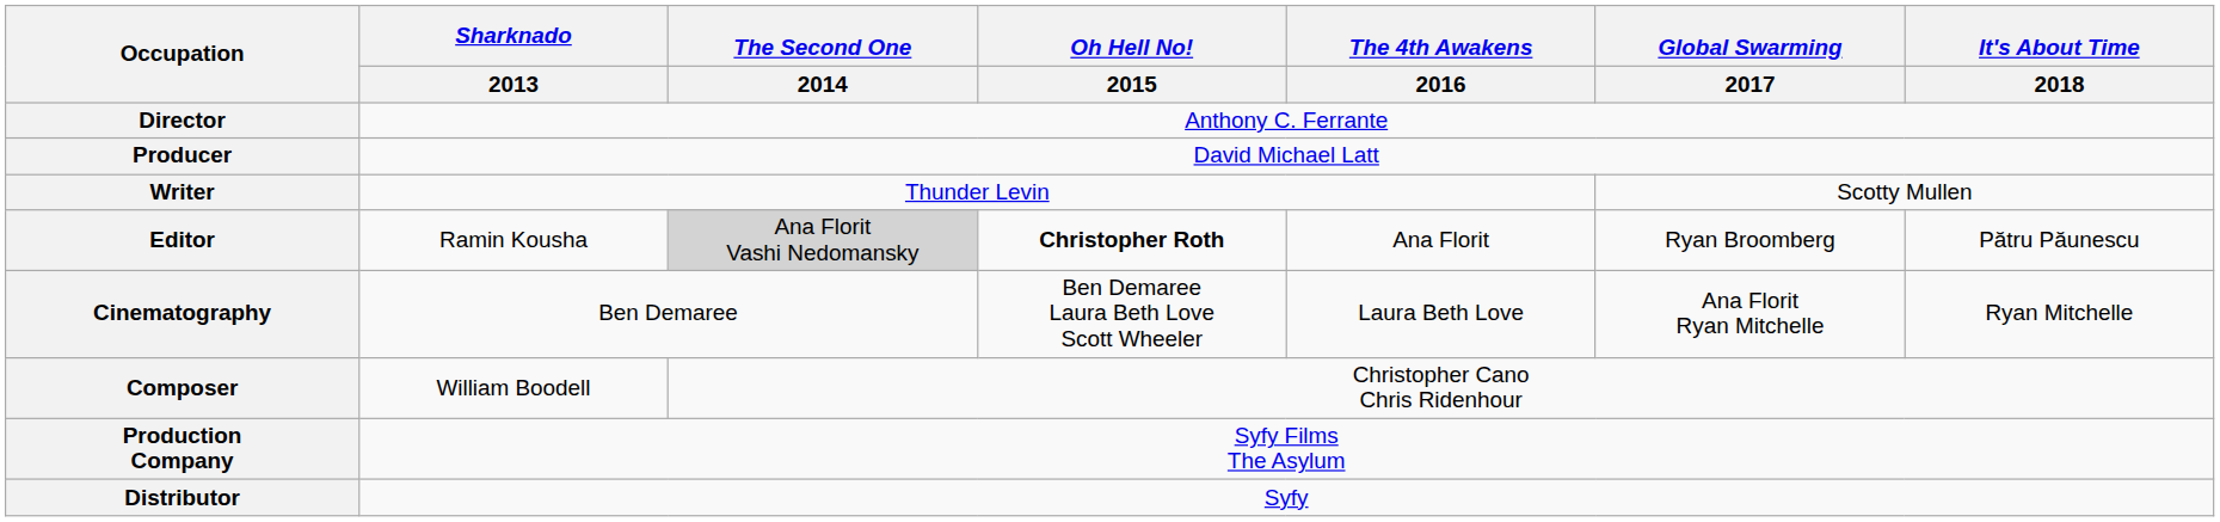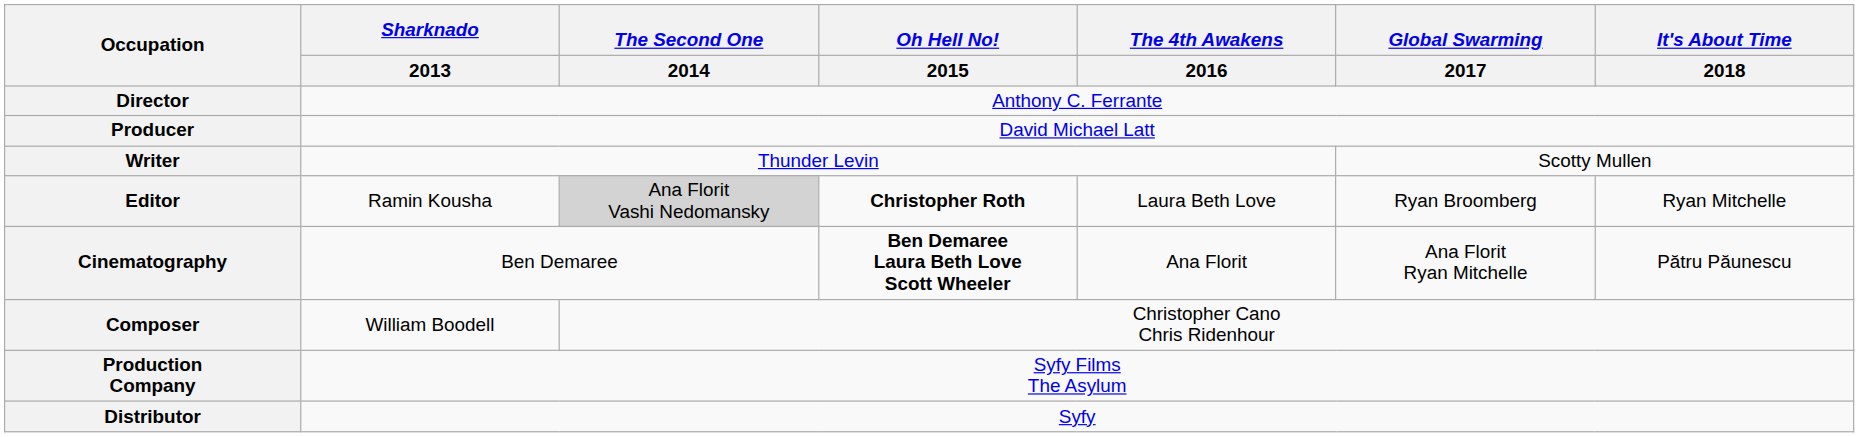Editor | The 4th Awakens / 2016: Ana Florit -> Laura Beth Love
Editor | It's About Time / 2018: Pătru Păunescu -> Ryan Mitchelle
Cinematography | Oh Hell No! / 2015: normal -> bold
Cinematography | The 4th Awakens / 2016: Laura Beth Love -> Ana Florit
Cinematography | It's About Time / 2018: Ryan Mitchelle -> Pătru Păunescu
